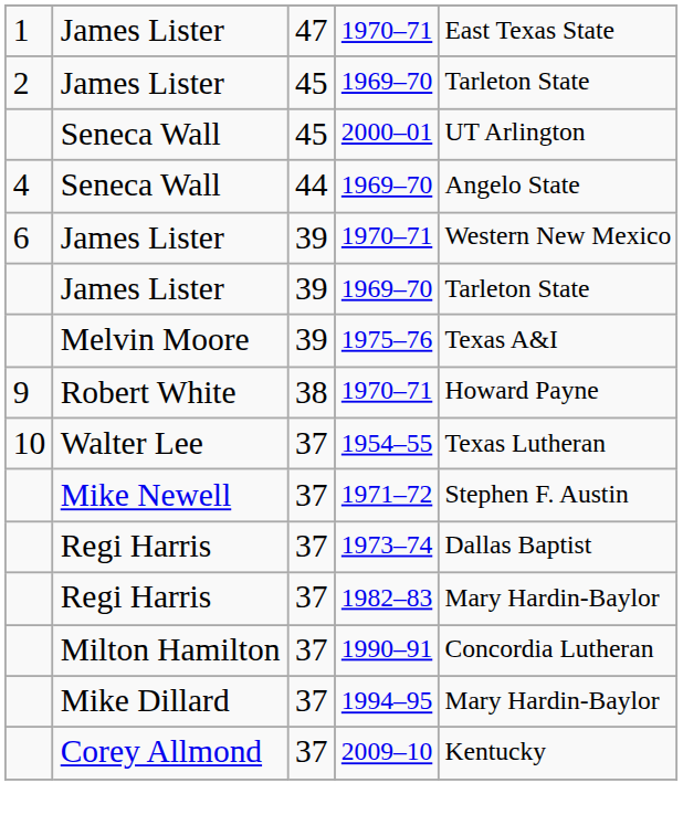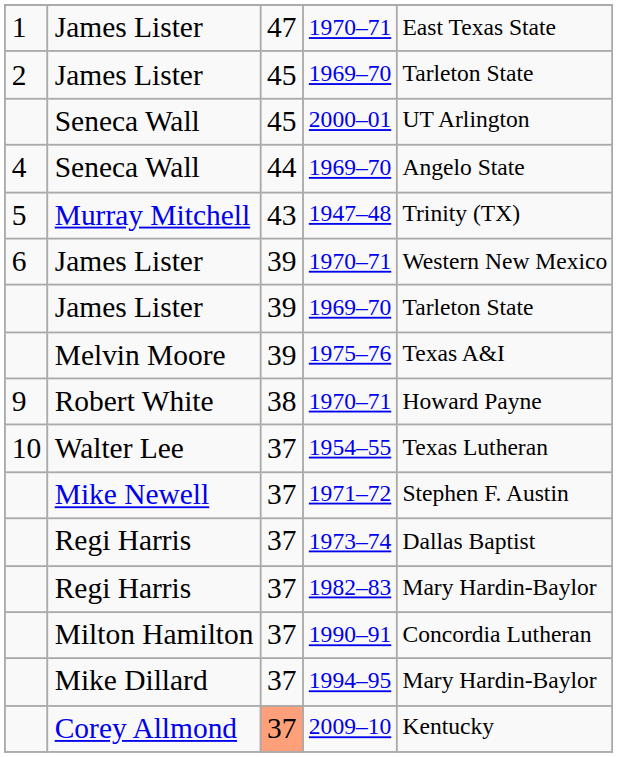+ row: 5 | Murray Mitchell | 43 | 1947–48 | Trinity (TX)
2009–10 | column 3: no background -> lightsalmon background
